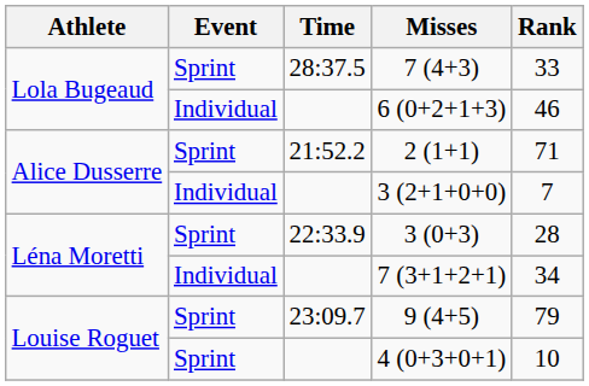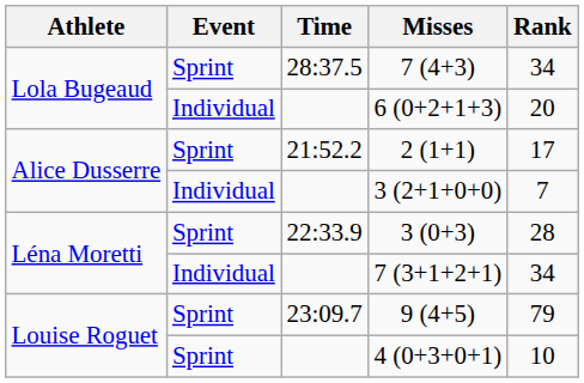7 (4+3) | Rank: 33 -> 34
6 (0+2+1+3) | Rank: 46 -> 20
2 (1+1) | Rank: 71 -> 17
